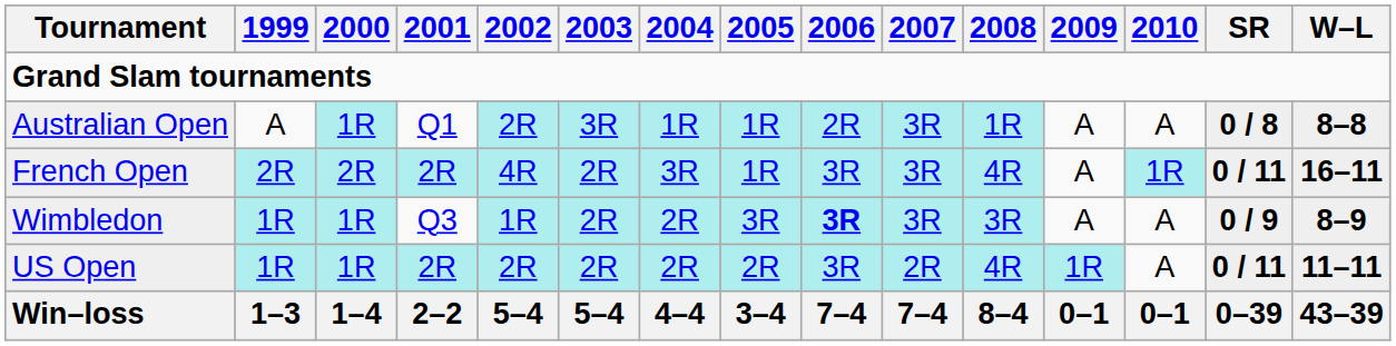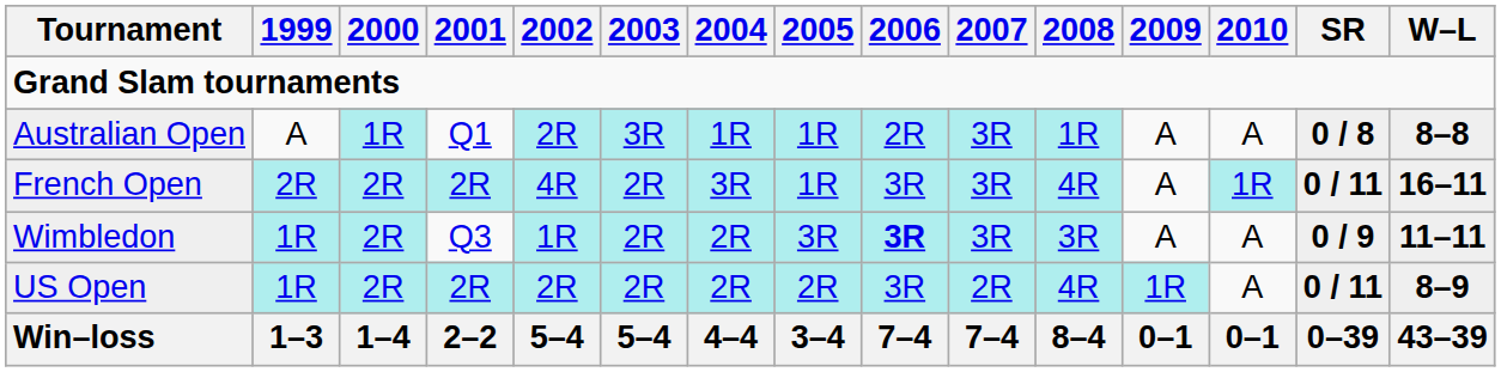Wimbledon | 2000: 1R -> 2R
Wimbledon | W–L: 8–9 -> 11–11
US Open | 2000: 1R -> 2R
US Open | W–L: 11–11 -> 8–9
